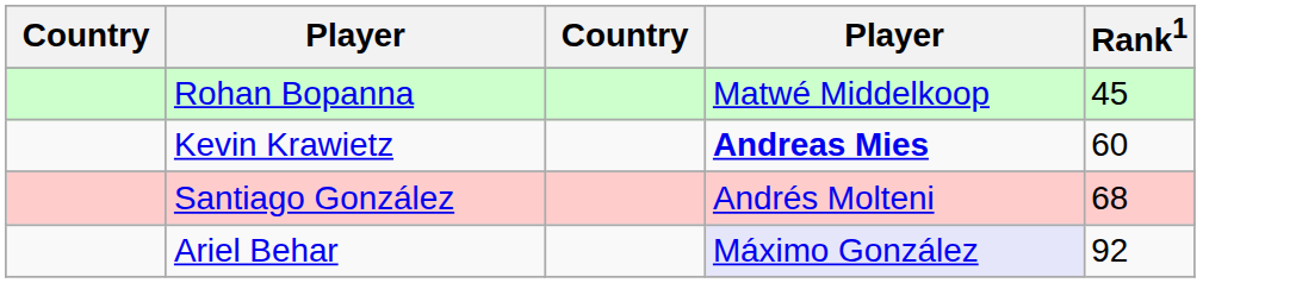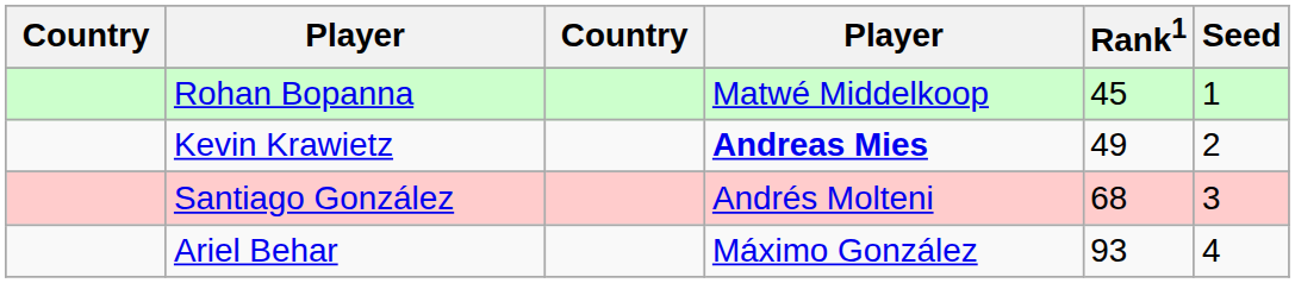+ column: Seed | 1 | 2 | 3 | 4
Kevin Krawietz | Rank1: 60 -> 49
Ariel Behar | column 4: lavender background -> no background
Ariel Behar | Rank1: 92 -> 93
